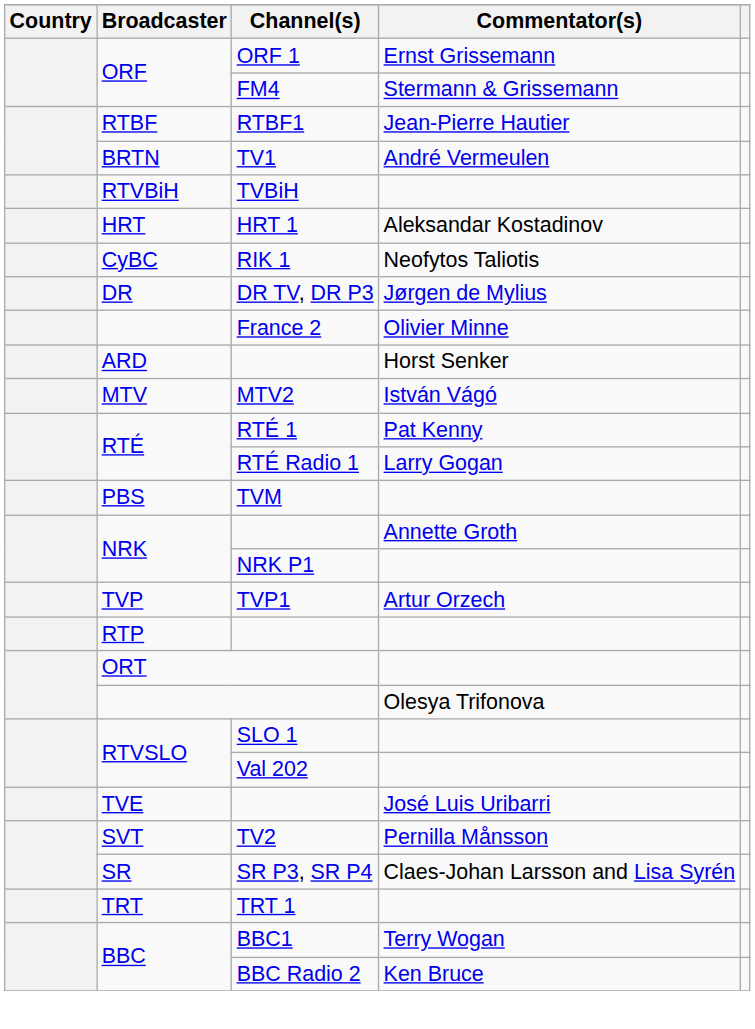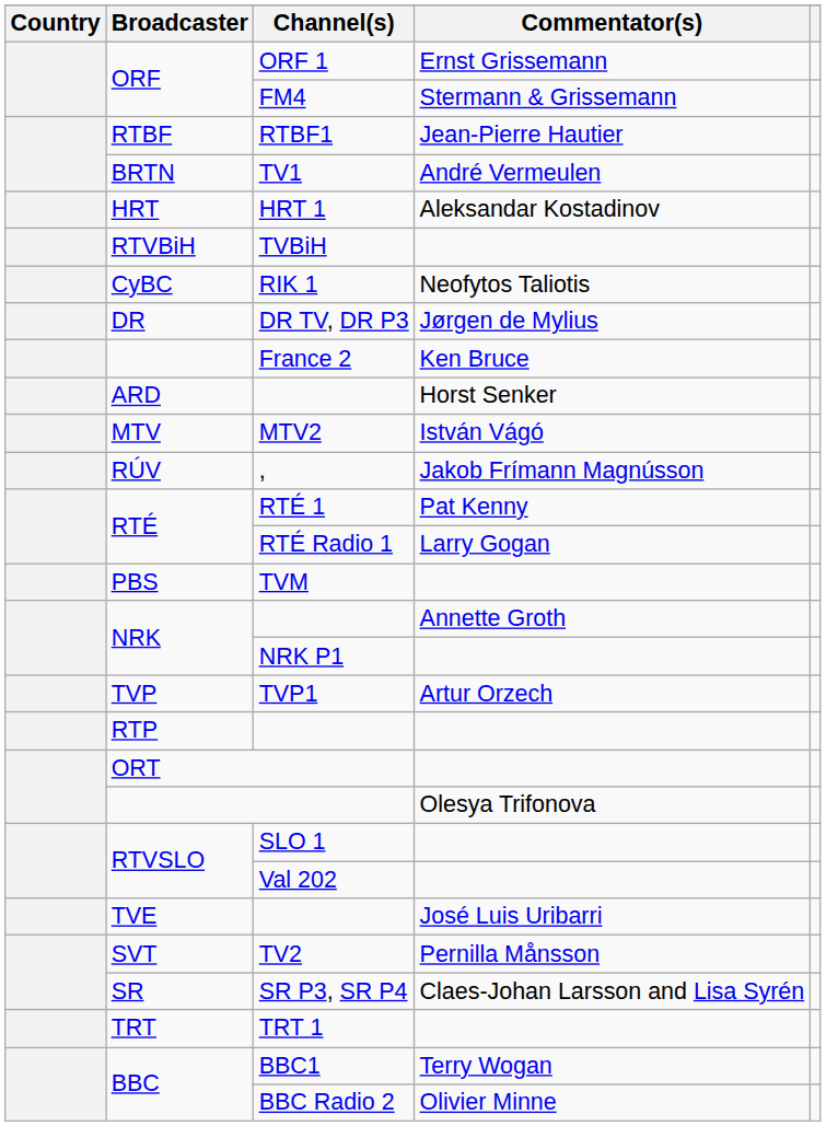rows swapped: TVBiH <-> HRT 1
France 2 | Commentator(s): Olivier Minne -> Ken Bruce
+ row: RÚV | , | Jakob Frímann Magnússon
BBC Radio 2 | Commentator(s): Ken Bruce -> Olivier Minne
